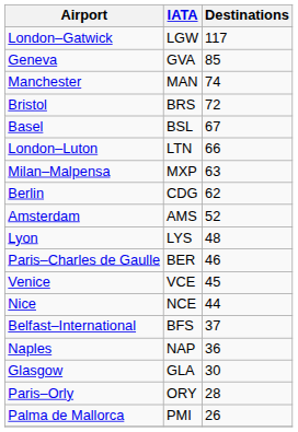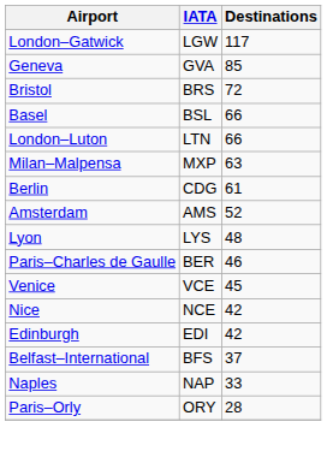- row: Manchester | MAN | 74
Basel | Destinations: 67 -> 66
Berlin | Destinations: 62 -> 61
Nice | Destinations: 44 -> 42
+ row: Edinburgh | EDI | 42
Naples | Destinations: 36 -> 33
- row: Glasgow | GLA | 30
- row: Palma de Mallorca | PMI | 26
